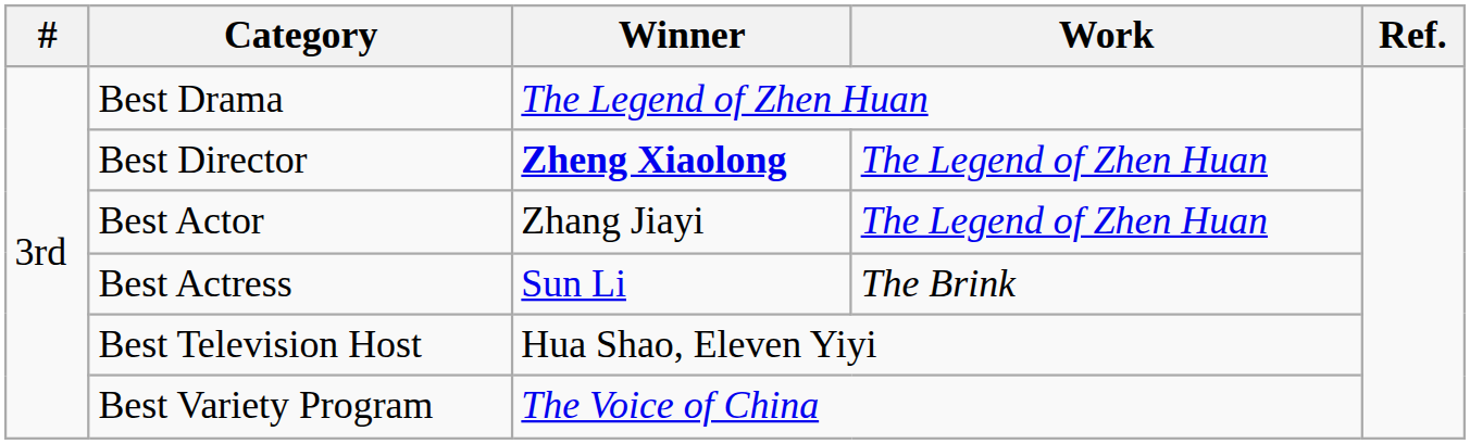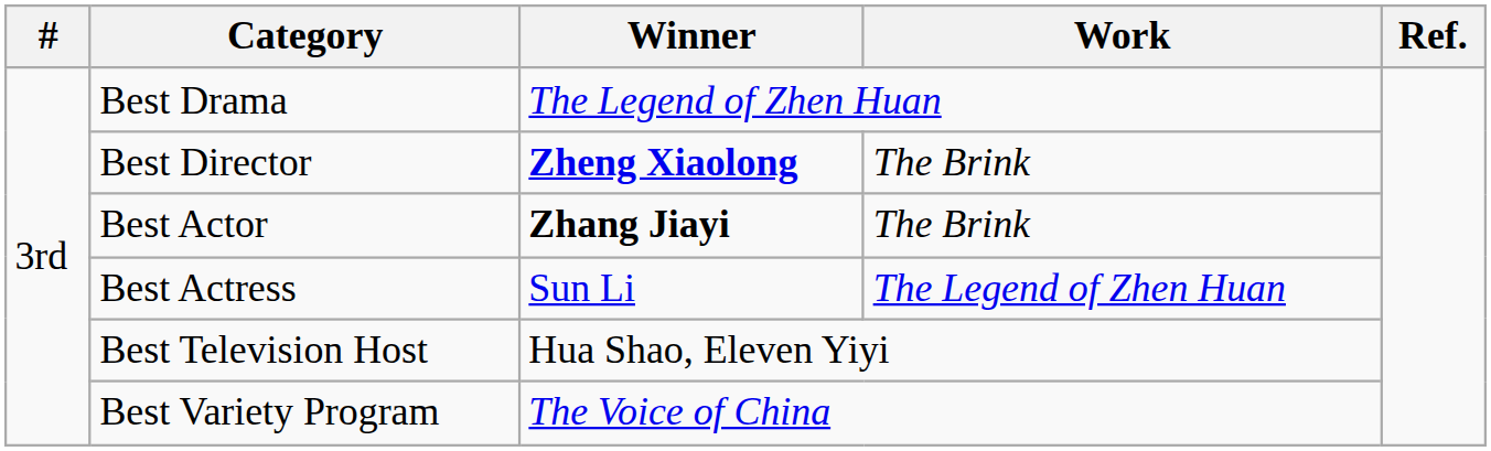Best Director | Work: The Legend of Zhen Huan -> The Brink
Best Actor | Winner: normal -> bold
Best Actor | Work: The Legend of Zhen Huan -> The Brink
Best Actress | Work: The Brink -> The Legend of Zhen Huan
